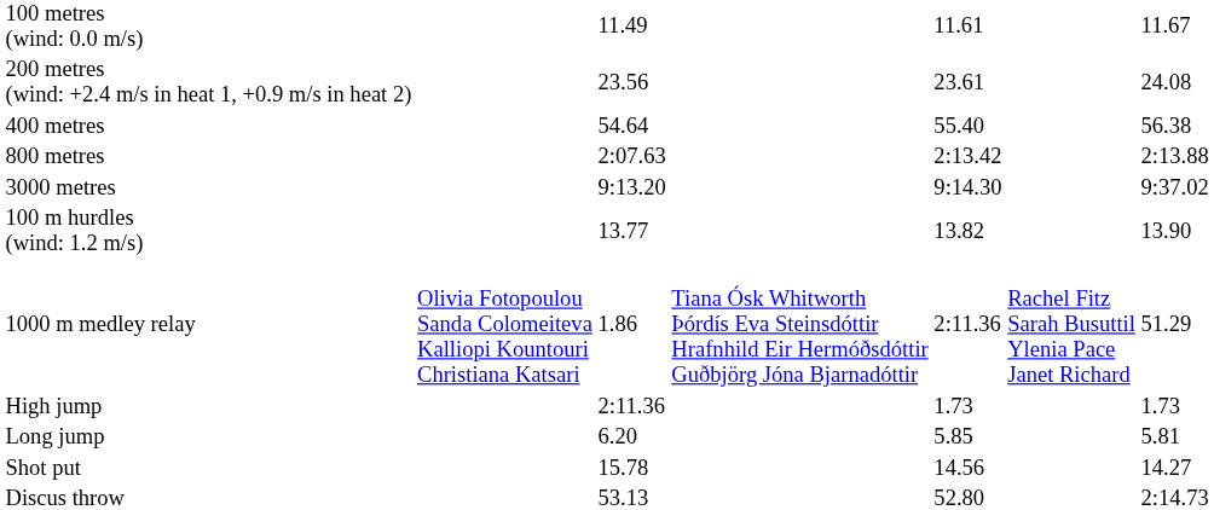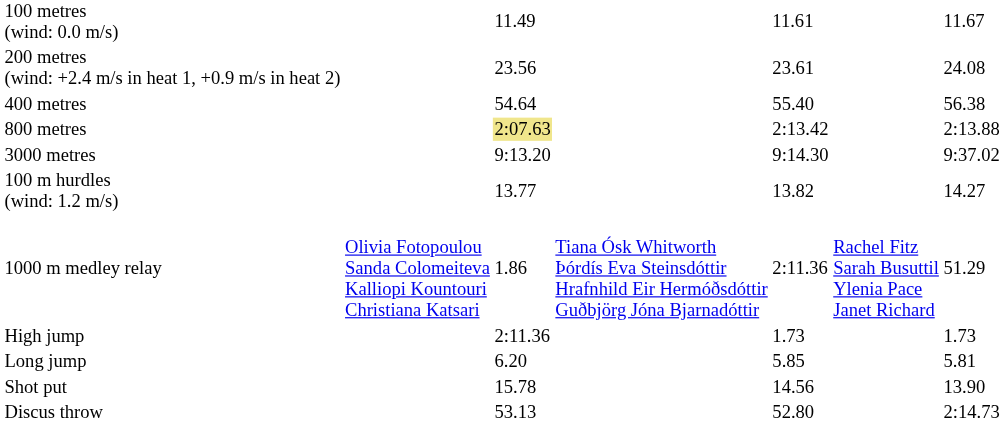800 metres | column 3: no background -> khaki background
100 m hurdles (wind: 1.2 m/s) | column 7: 13.90 -> 14.27
Shot put | column 7: 14.27 -> 13.90
